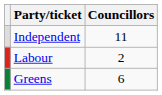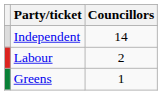Independent | Councillors: 11 -> 14
Greens | Councillors: 6 -> 1
